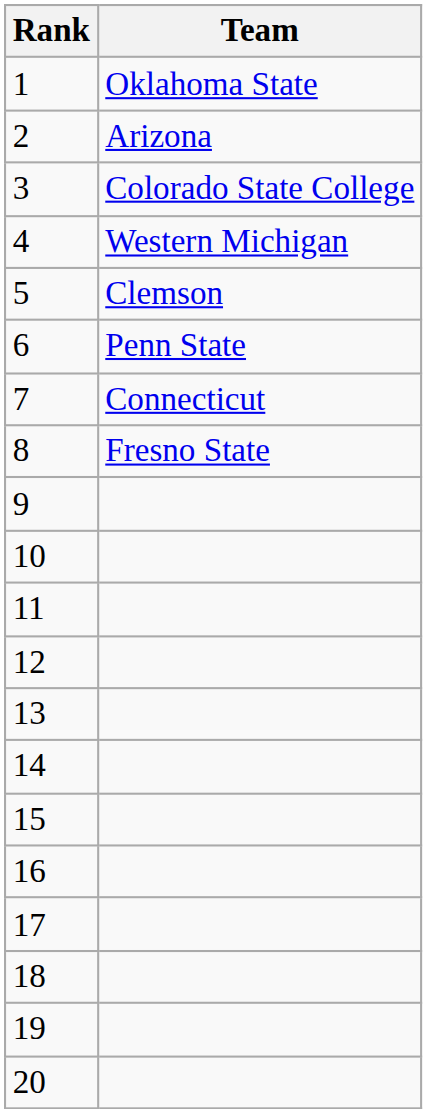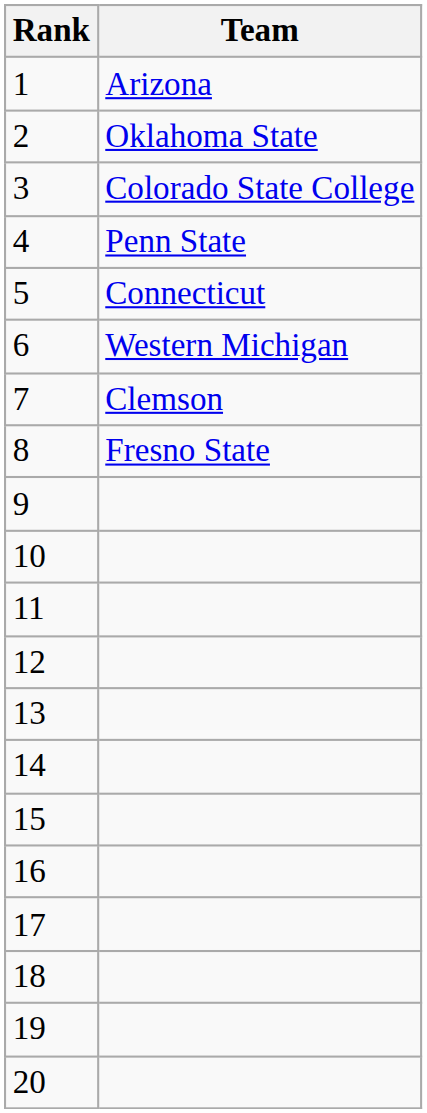1 | Team: Oklahoma State -> Arizona
2 | Team: Arizona -> Oklahoma State
4 | Team: Western Michigan -> Penn State
5 | Team: Clemson -> Connecticut
6 | Team: Penn State -> Western Michigan
7 | Team: Connecticut -> Clemson
